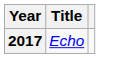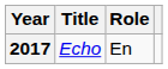+ column: Role | En
